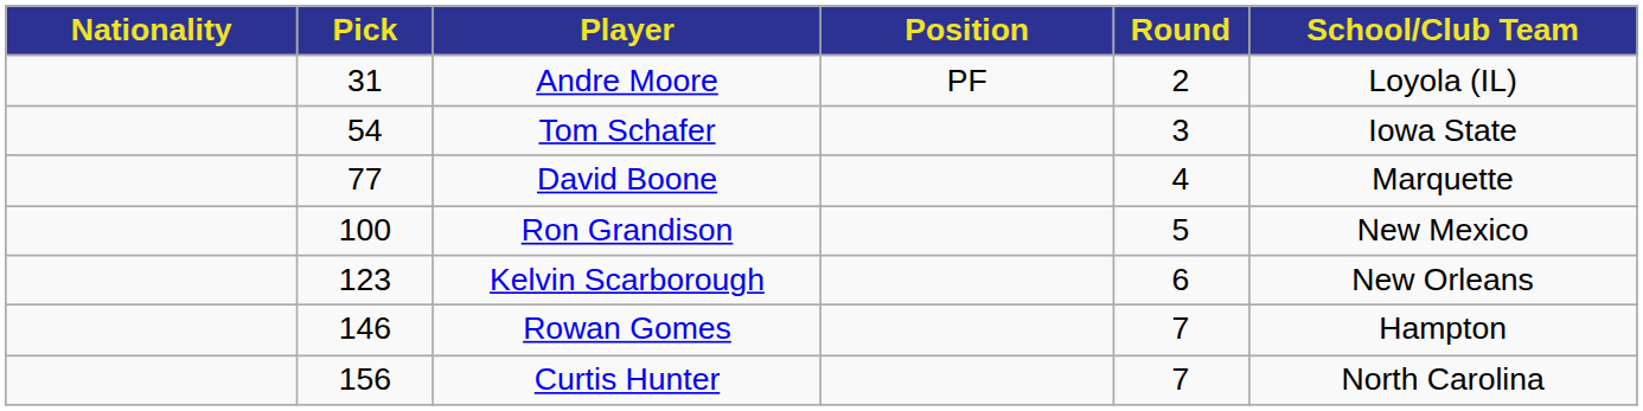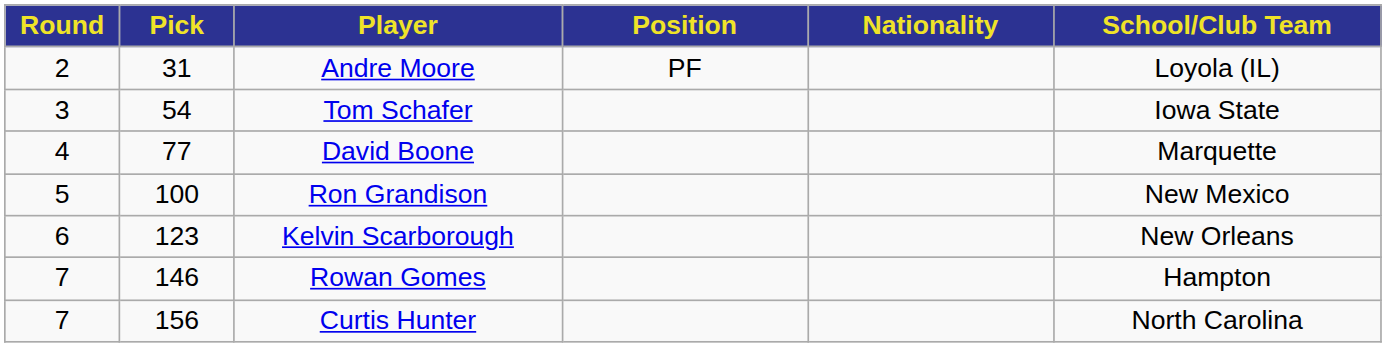columns swapped: Round <-> Nationality
